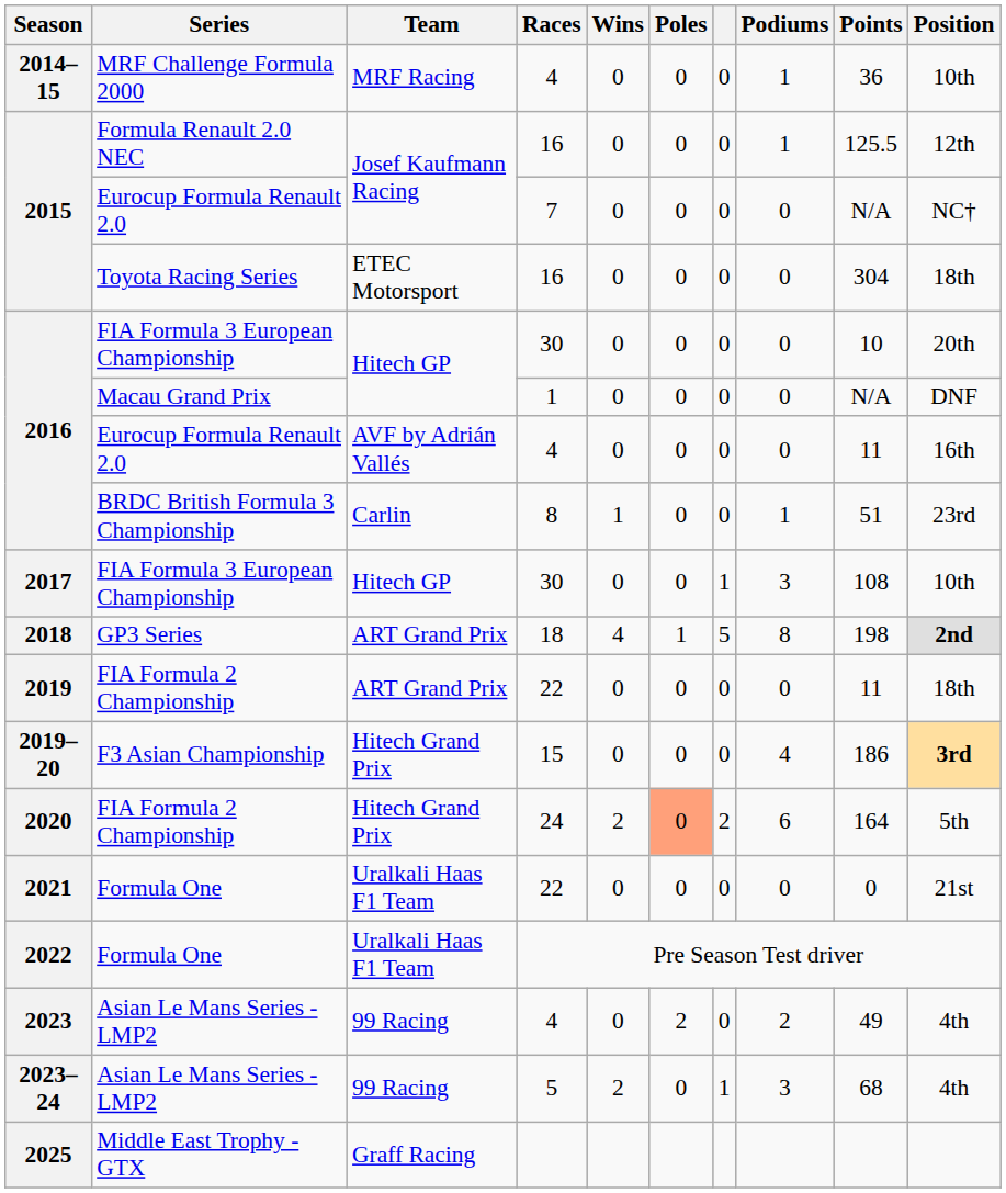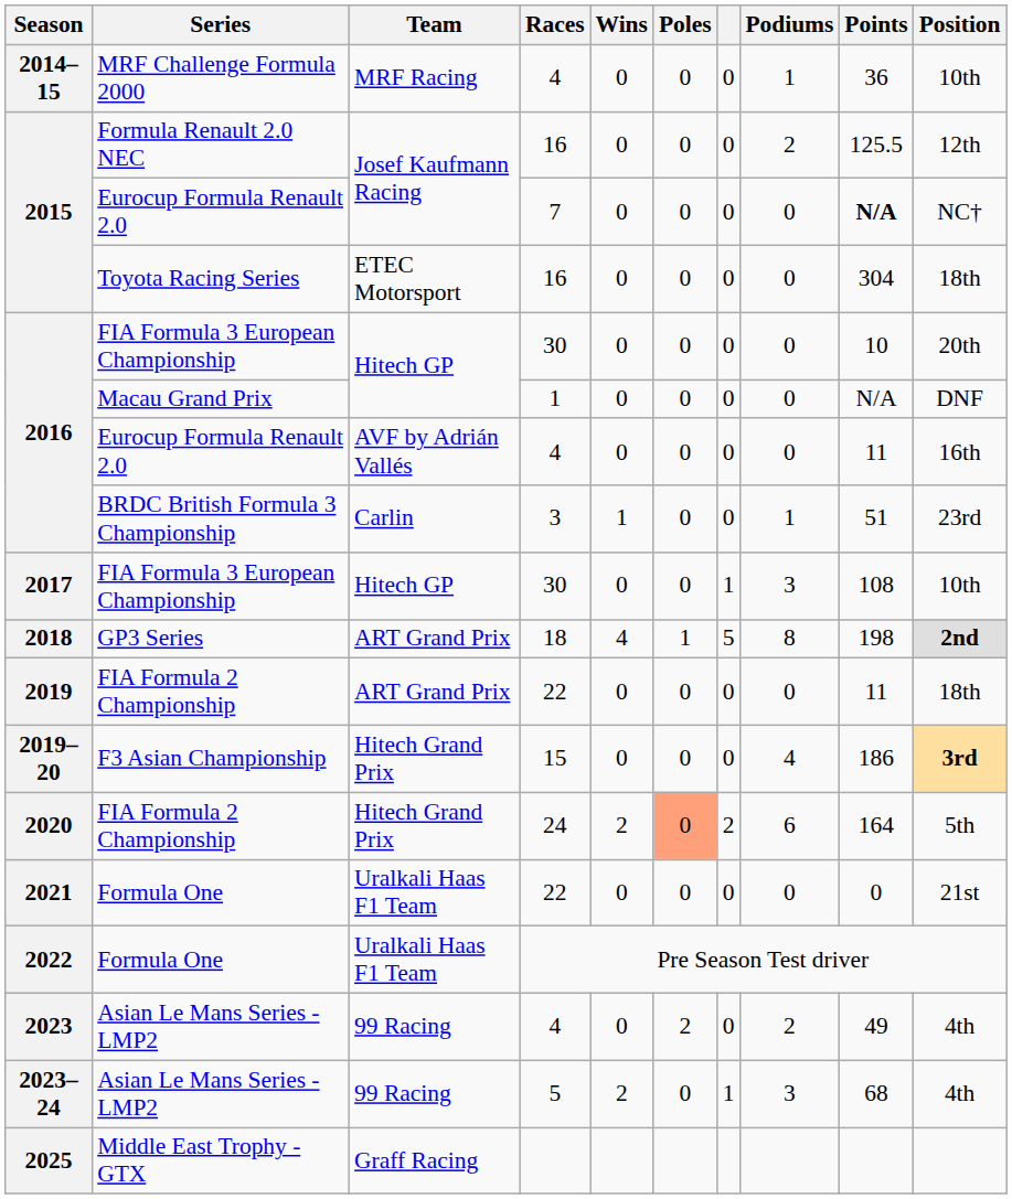2015 / Formula Renault 2.0 NEC | Podiums: 1 -> 2
2015 / Eurocup Formula Renault 2.0 | Points: normal -> bold
2016 / BRDC British Formula 3 Championship | Races: 8 -> 3
